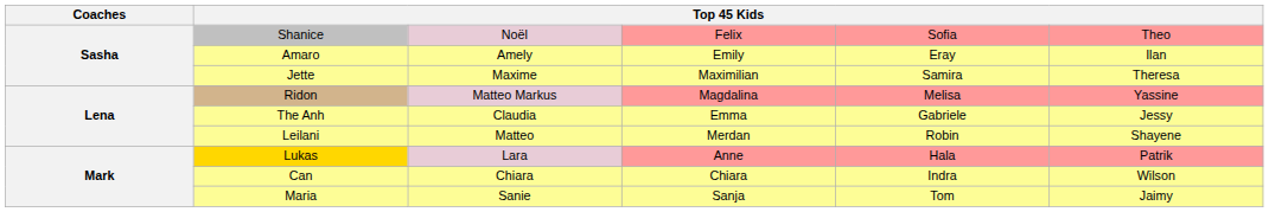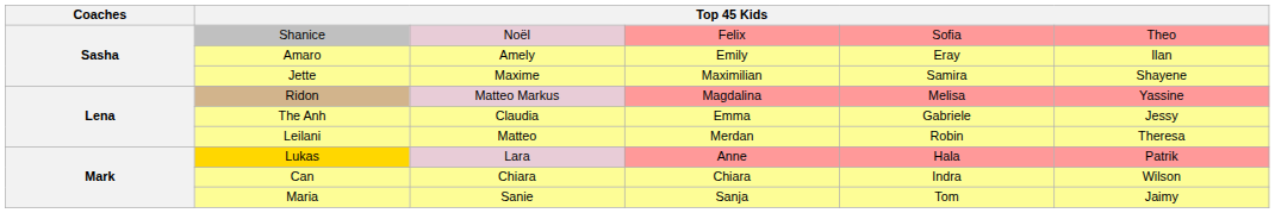Jette | column 6: Theresa -> Shayene
Leilani | column 6: Shayene -> Theresa
